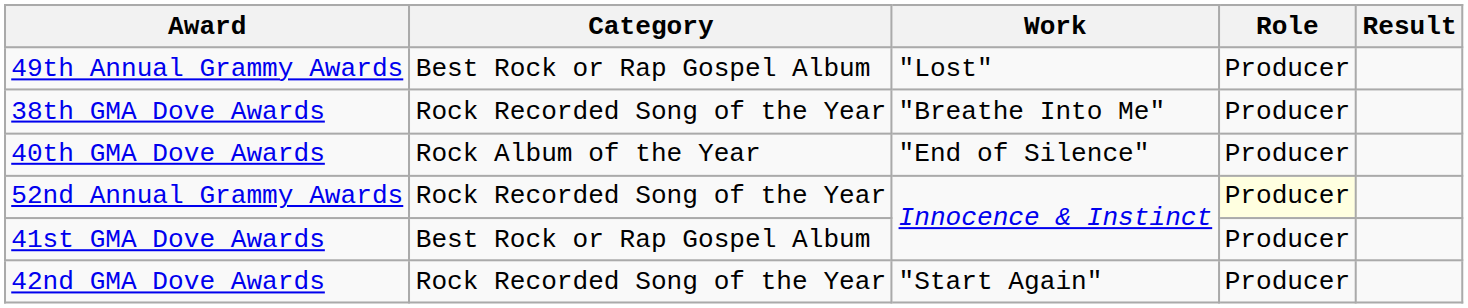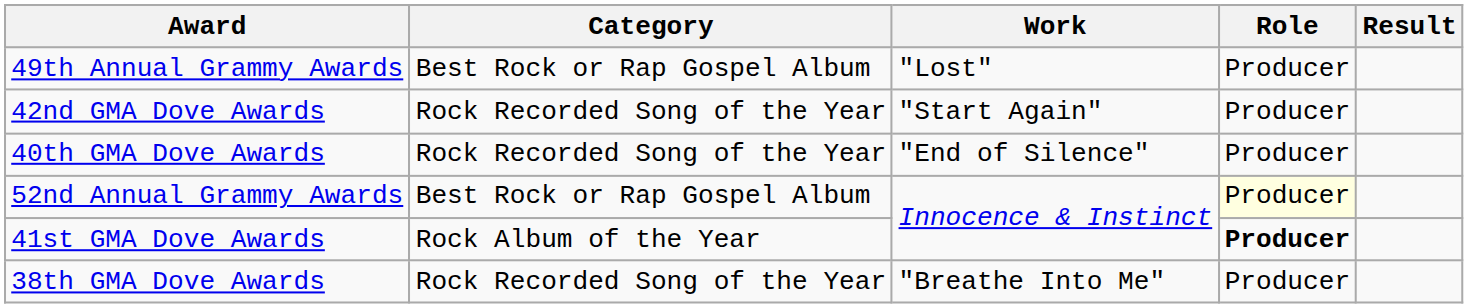rows swapped: 38th GMA Dove Awards <-> 42nd GMA Dove Awards
40th GMA Dove Awards | Category: Rock Album of the Year -> Rock Recorded Song of the Year
52nd Annual Grammy Awards | Category: Rock Recorded Song of the Year -> Best Rock or Rap Gospel Album
41st GMA Dove Awards | Category: Best Rock or Rap Gospel Album -> Rock Album of the Year
41st GMA Dove Awards | Role: normal -> bold
